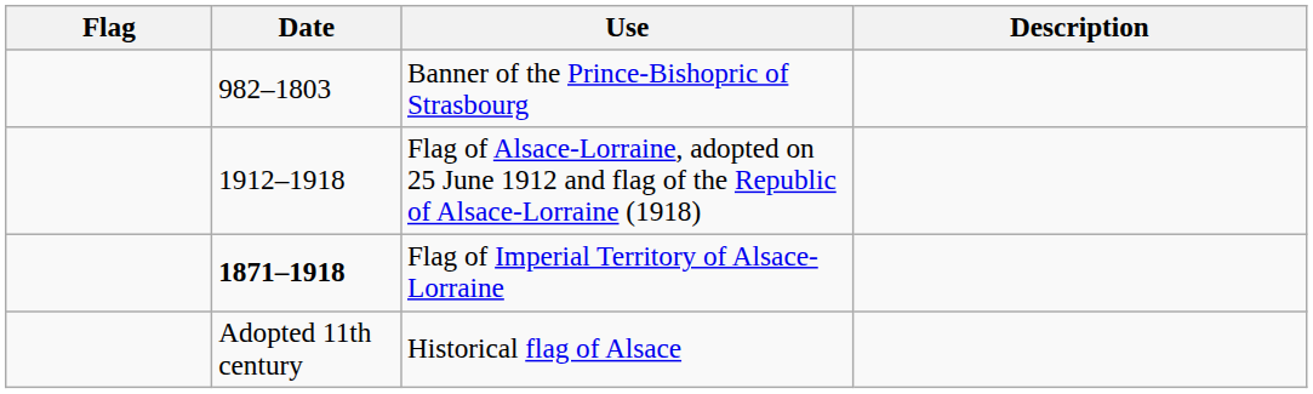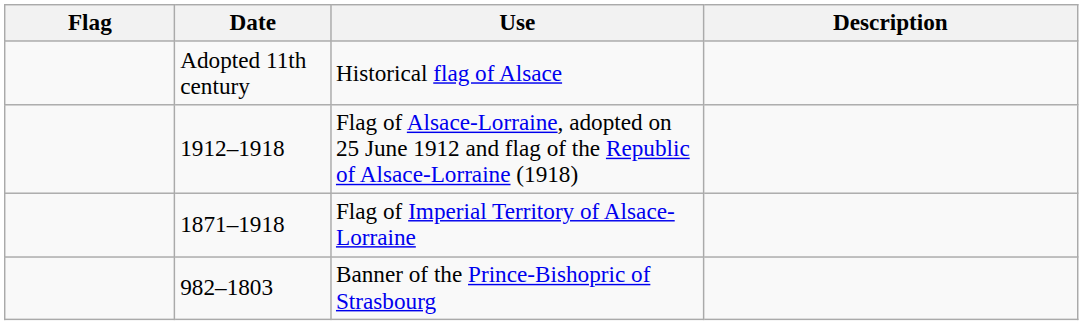rows swapped: Historical flag of Alsace <-> Banner of the Prince-Bishopric of Strasbourg
Flag of Imperial Territory of Alsace-Lorraine | Date: bold -> normal
